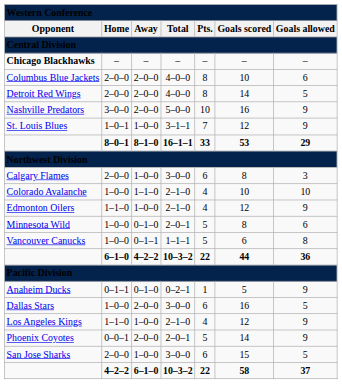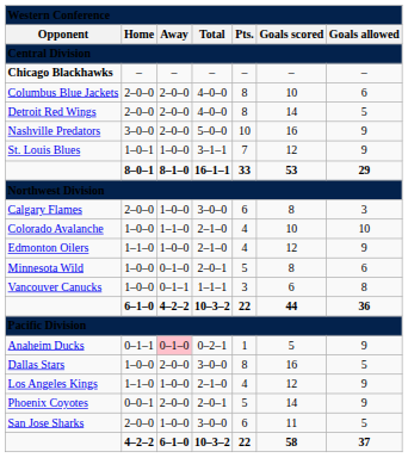Vancouver Canucks | column 5: 5 -> 3
Anaheim Ducks | column 3: no background -> pink background
Dallas Stars | column 5: 6 -> 8
San Jose Sharks | column 6: 15 -> 11
